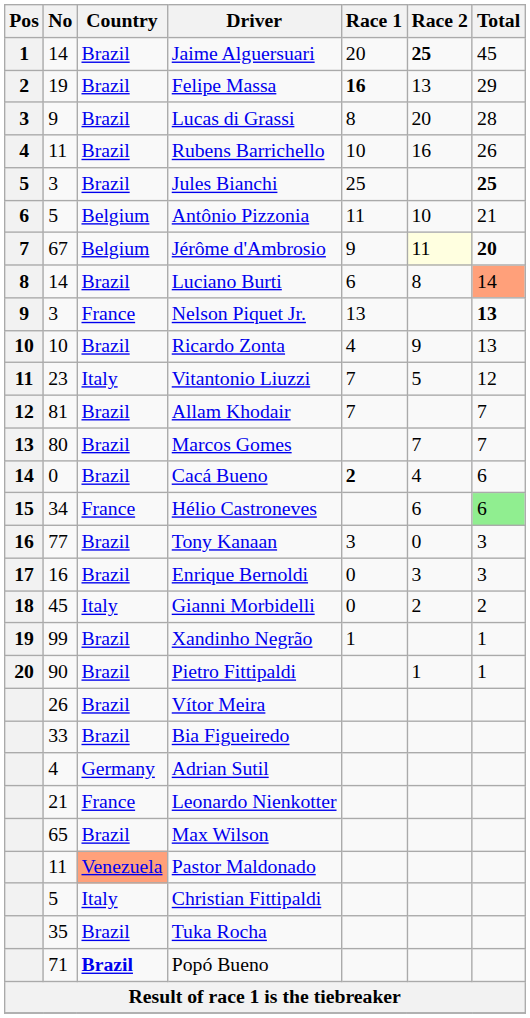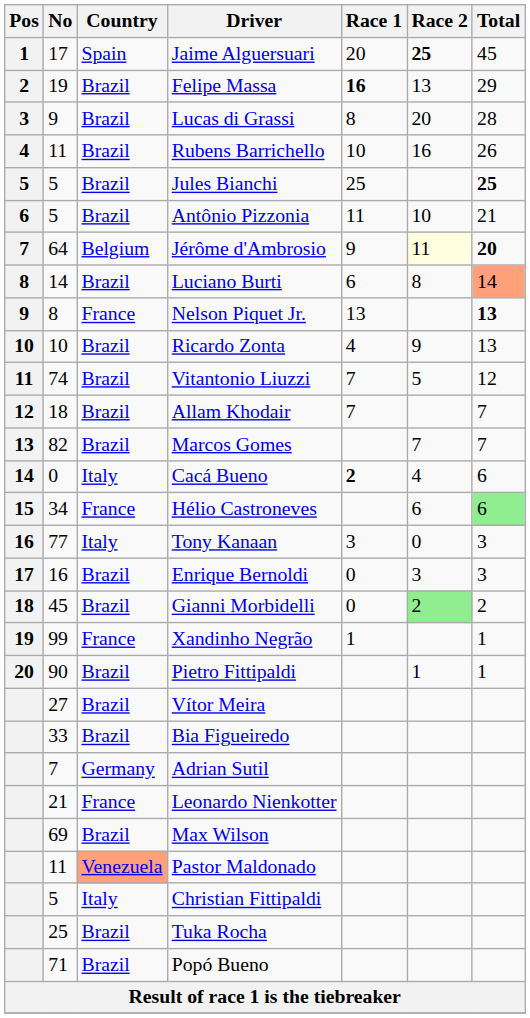Jaime Alguersuari | No: 14 -> 17
Jaime Alguersuari | Country: Brazil -> Spain
Jules Bianchi | No: 3 -> 5
Antônio Pizzonia | Country: Belgium -> Brazil
Jérôme d'Ambrosio | No: 67 -> 64
Nelson Piquet Jr. | No: 3 -> 8
Vitantonio Liuzzi | No: 23 -> 74
Vitantonio Liuzzi | Country: Italy -> Brazil
Allam Khodair | No: 81 -> 18
Marcos Gomes | No: 80 -> 82
Cacá Bueno | Country: Brazil -> Italy
Tony Kanaan | Country: Brazil -> Italy
Gianni Morbidelli | Country: Italy -> Brazil
Gianni Morbidelli | Race 2: no background -> lightgreen background
Xandinho Negrão | Country: Brazil -> France
Vítor Meira | No: 26 -> 27
Adrian Sutil | No: 4 -> 7
Max Wilson | No: 65 -> 69
Tuka Rocha | No: 35 -> 25
Popó Bueno | Country: bold -> normal
